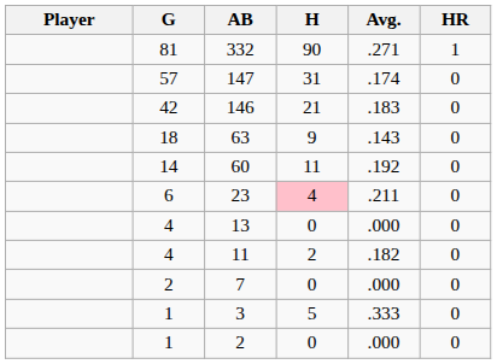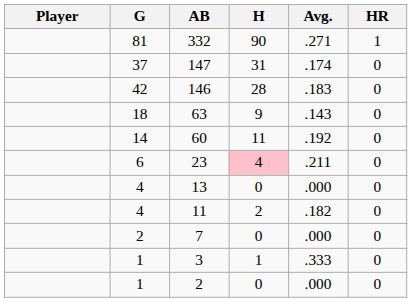147 | G: 57 -> 37
146 | H: 21 -> 28
3 | H: 5 -> 1
